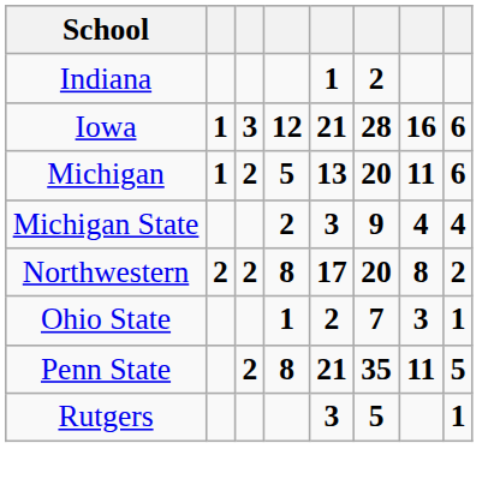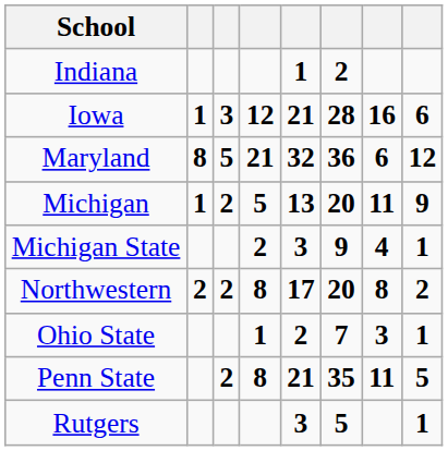+ row: Maryland | 8 | 5 | 21 | 32 | 36 | 6 | 12
Michigan | column 8: 6 -> 9
Michigan State | column 8: 4 -> 1
